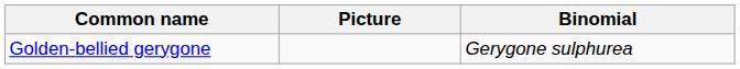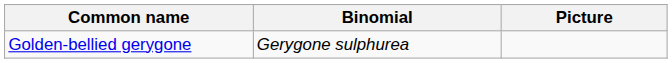columns swapped: Binomial <-> Picture
